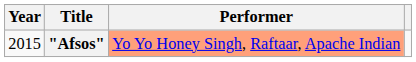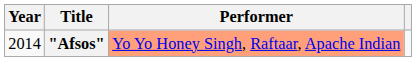"Afsos" | Year: 2015 -> 2014
